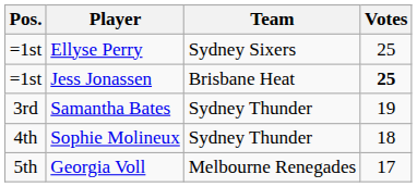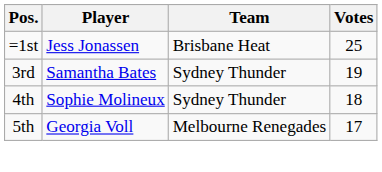- row: =1st | Ellyse Perry | Sydney Sixers | 25
Jess Jonassen | Votes: bold -> normal
